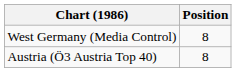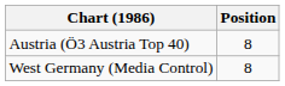rows swapped: Austria (Ö3 Austria Top 40) <-> West Germany (Media Control)
